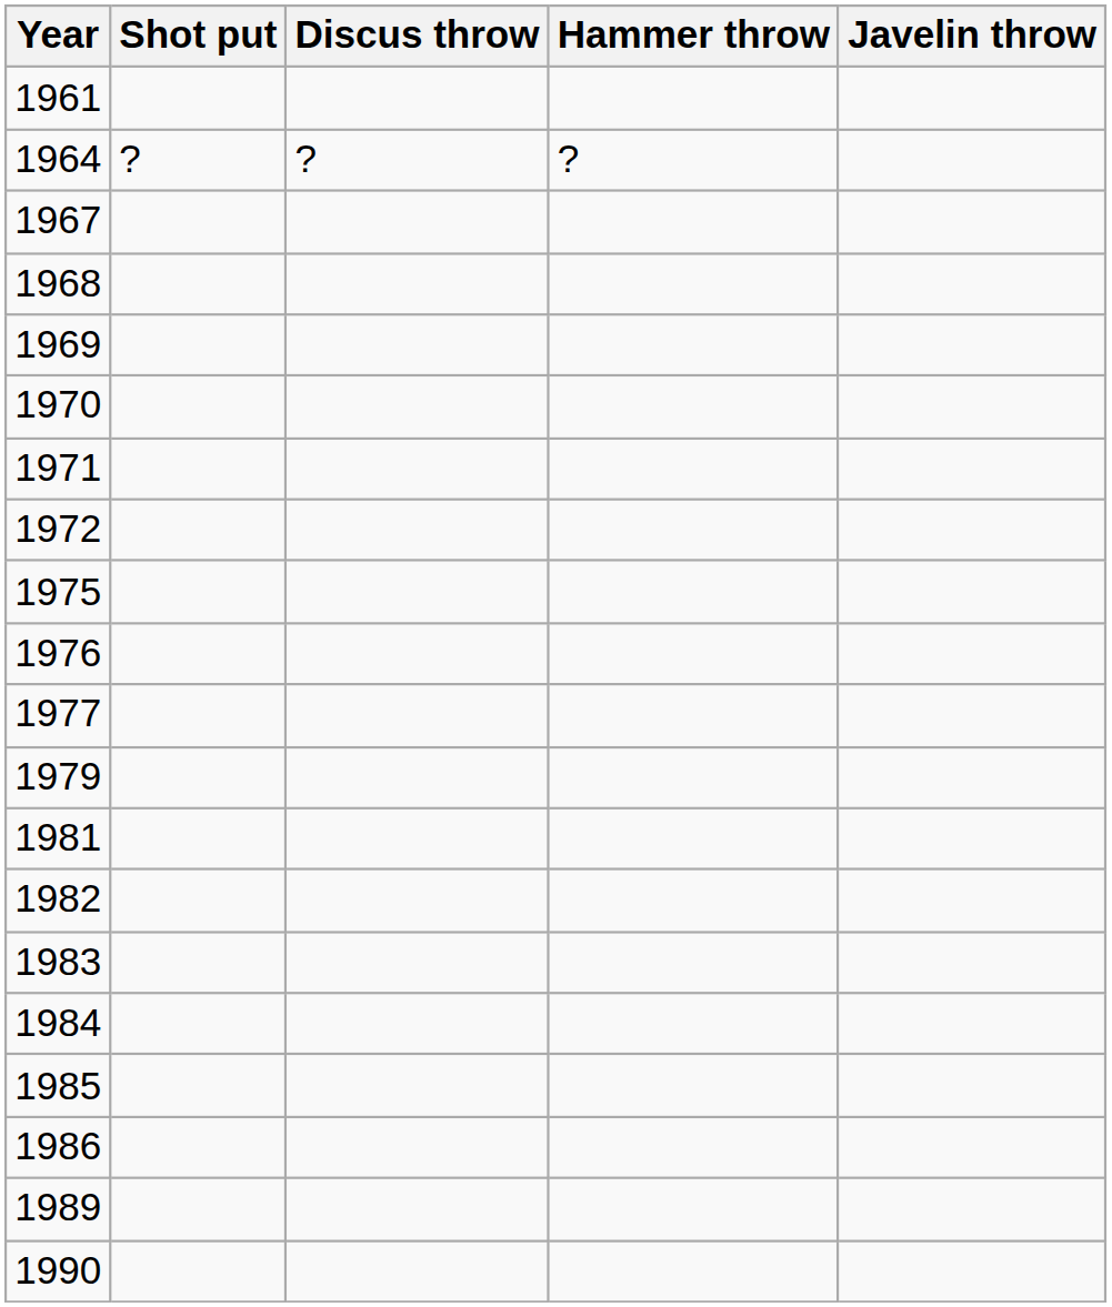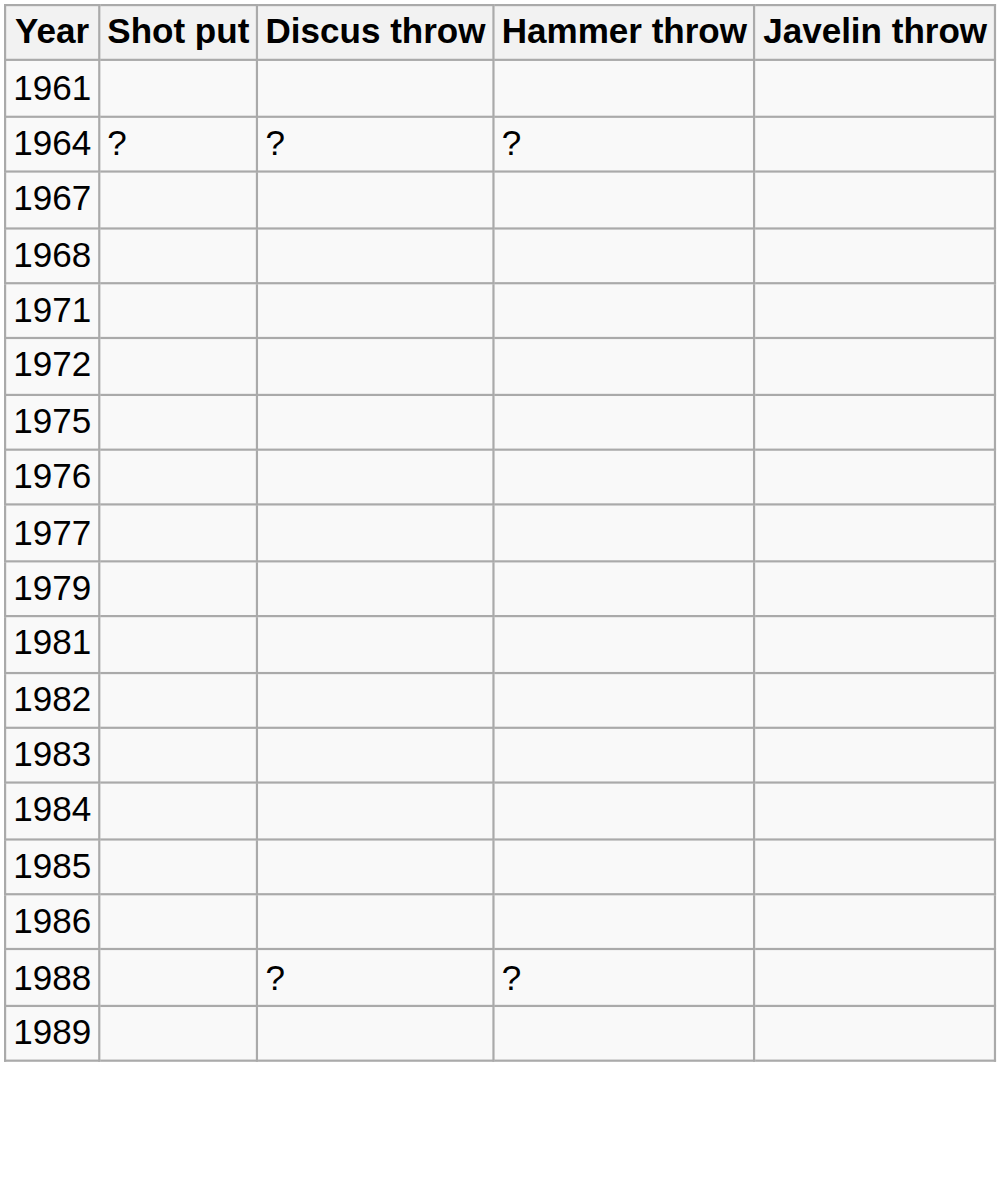- row: 1969
- row: 1970
+ row: 1988 | ? | ?
- row: 1990
